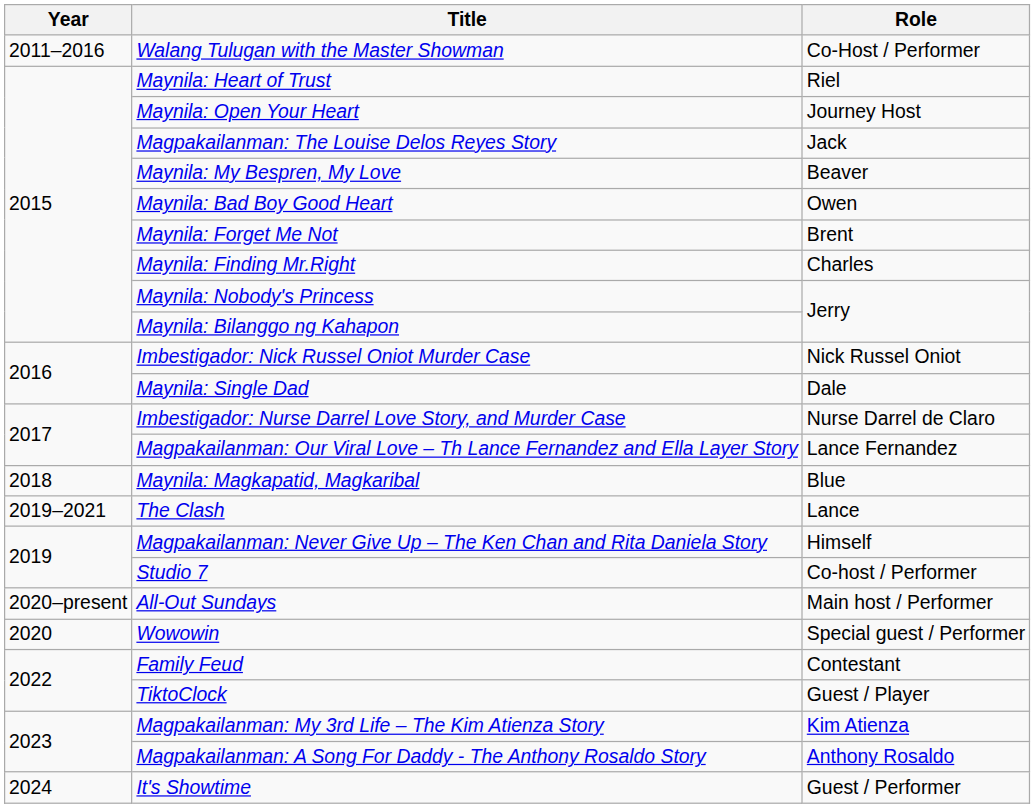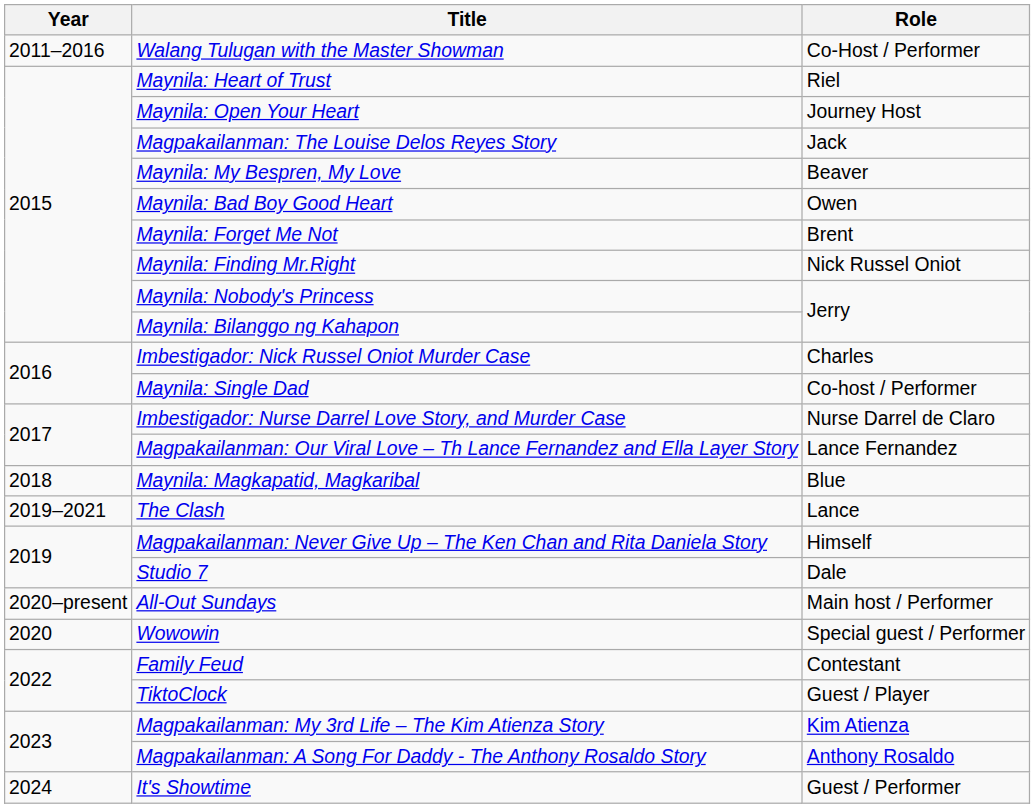Maynila: Finding Mr.Right | Role: Charles -> Nick Russel Oniot
Imbestigador: Nick Russel Oniot Murder Case | Role: Nick Russel Oniot -> Charles
Maynila: Single Dad | Role: Dale -> Co-host / Performer
Studio 7 | Role: Co-host / Performer -> Dale
